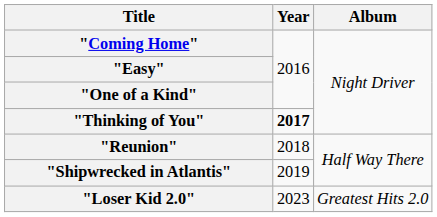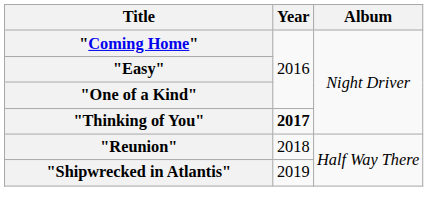- row: "Loser Kid 2.0" | 2023 | Greatest Hits 2.0
